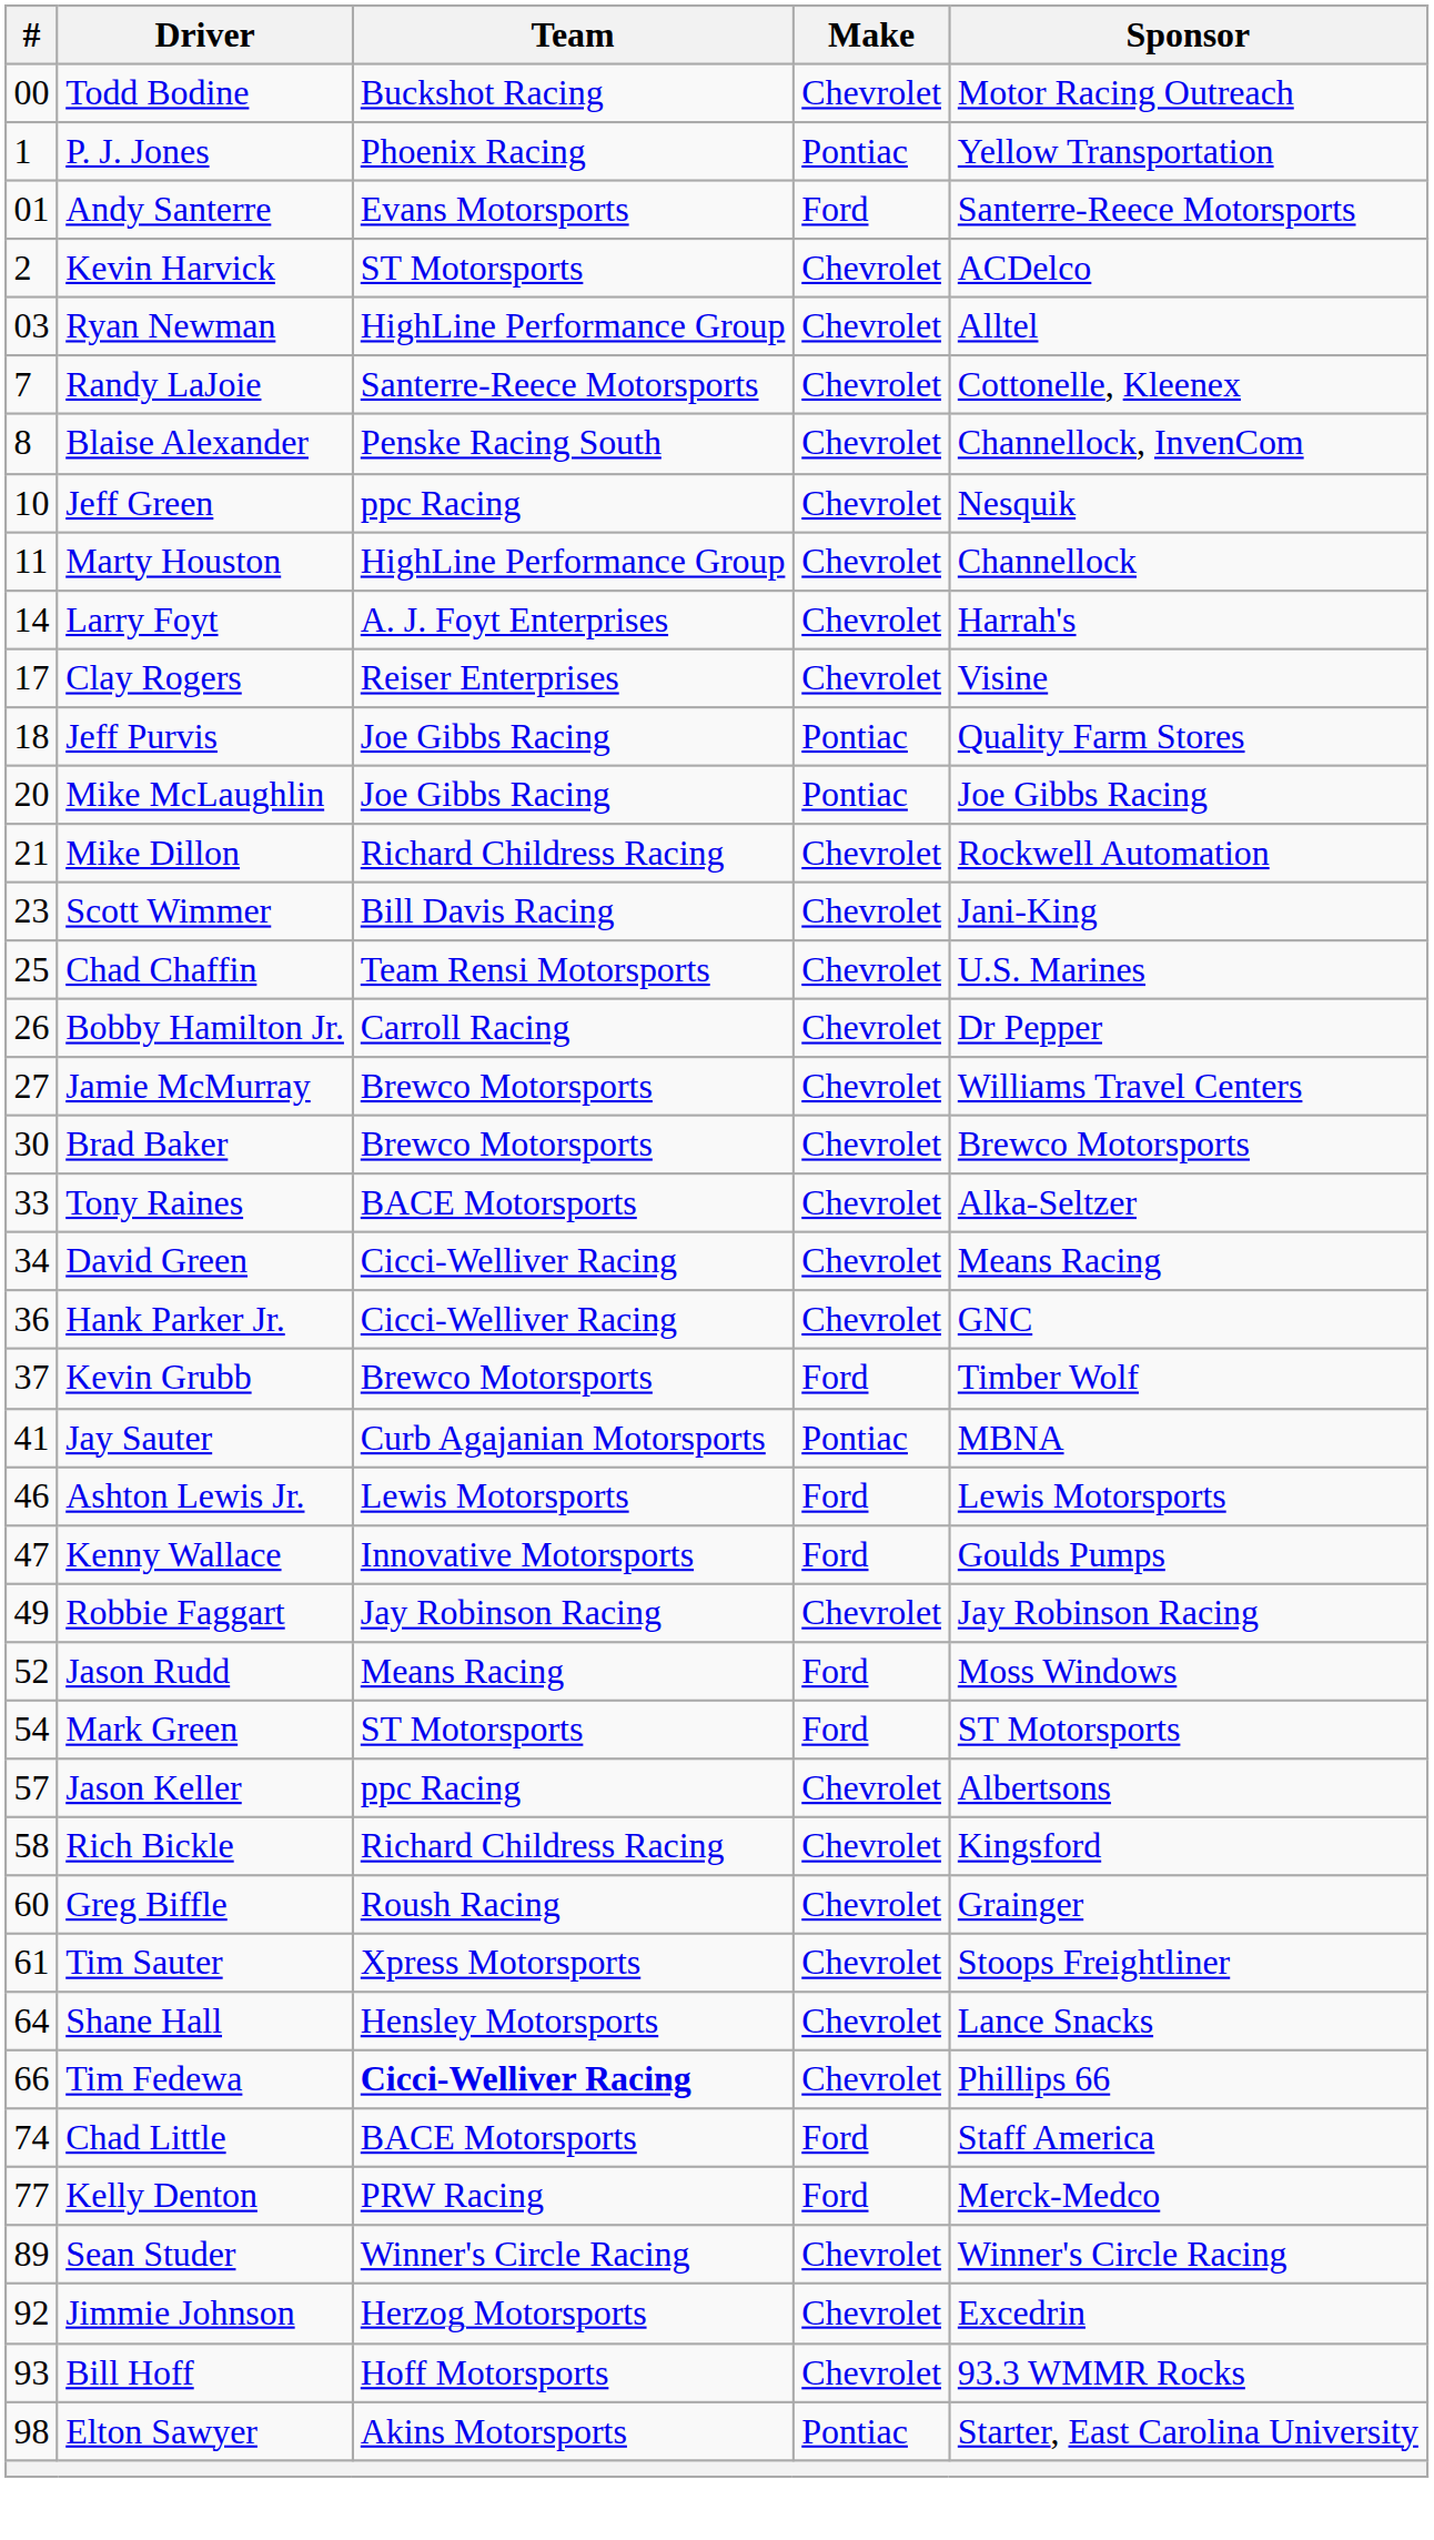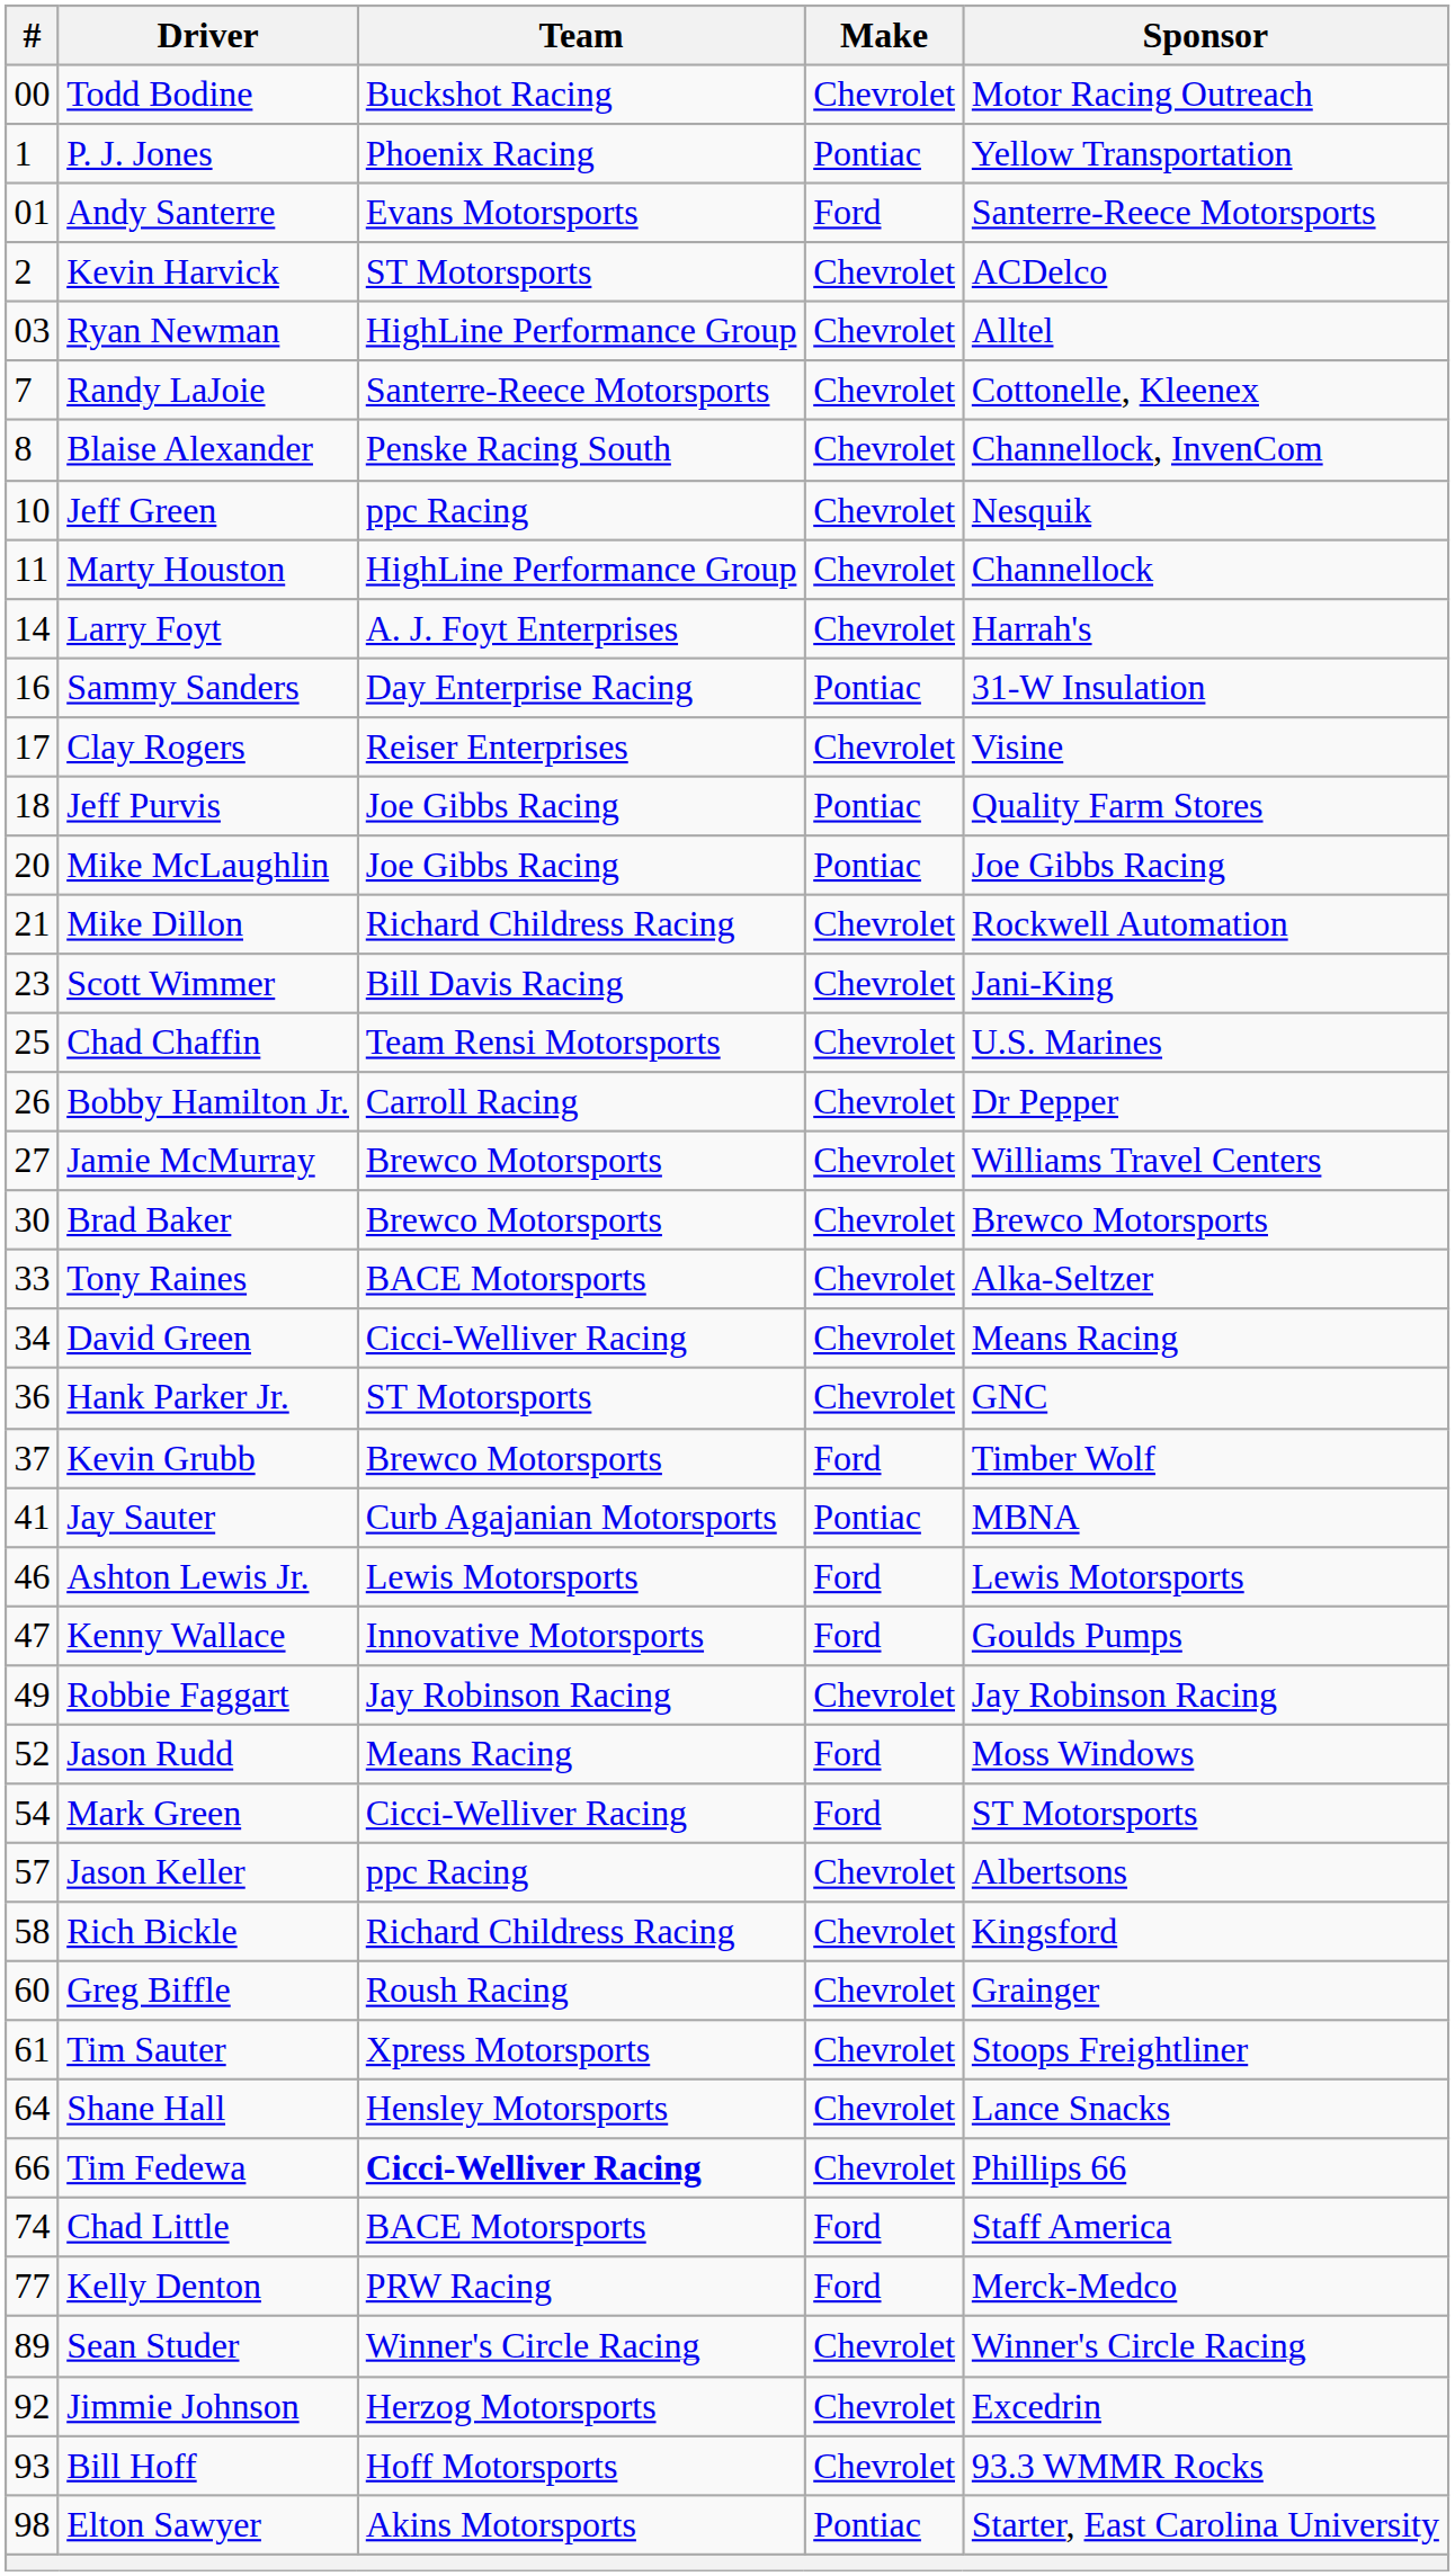+ row: 16 | Sammy Sanders | Day Enterprise Racing | Pontiac | 31-W Insulation
Hank Parker Jr. | Team: Cicci-Welliver Racing -> ST Motorsports
Mark Green | Team: ST Motorsports -> Cicci-Welliver Racing
